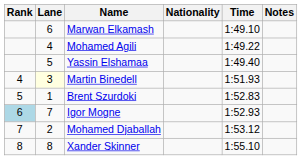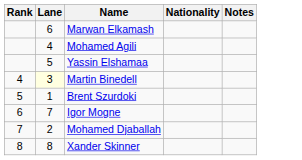- column: Time | 1:49.10 | 1:49.22 | 1:49.40 | 1:51.93 | 1:52.83 | 1:52.93 | 1:53.12 | 1:55.10
Igor Mogne | Rank: lightblue background -> no background
